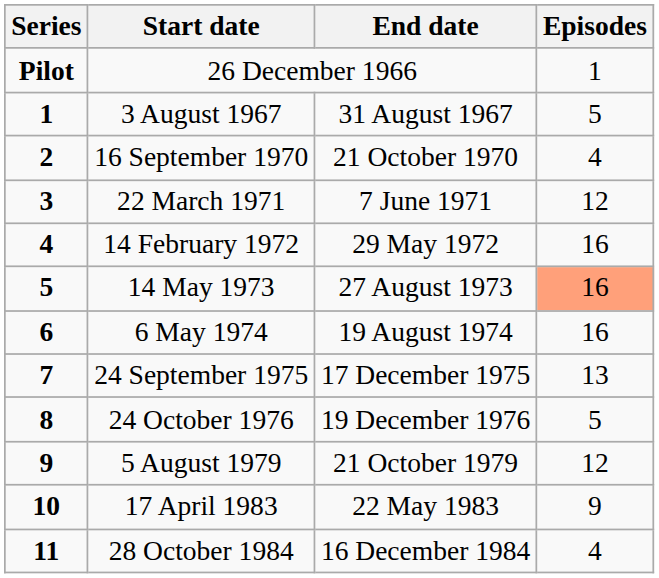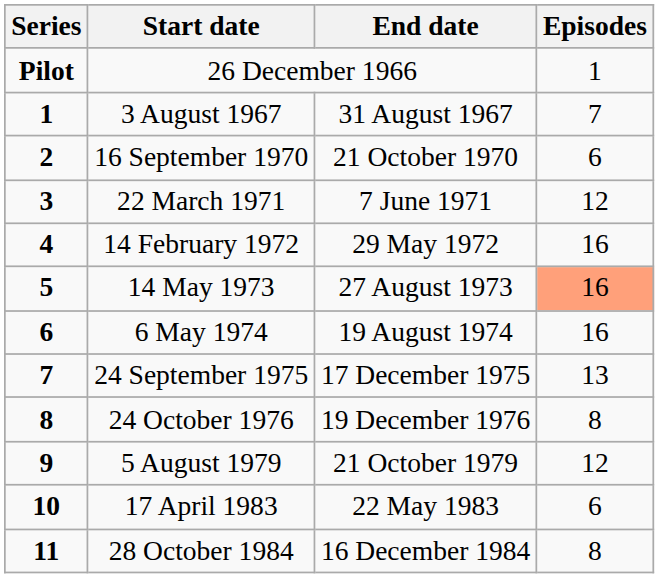3 August 1967 | Episodes: 5 -> 7
16 September 1970 | Episodes: 4 -> 6
24 October 1976 | Episodes: 5 -> 8
17 April 1983 | Episodes: 9 -> 6
28 October 1984 | Episodes: 4 -> 8
